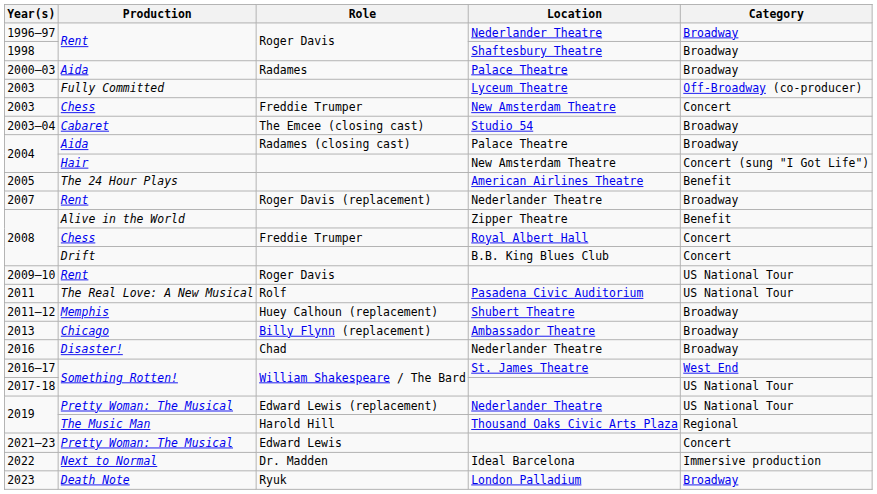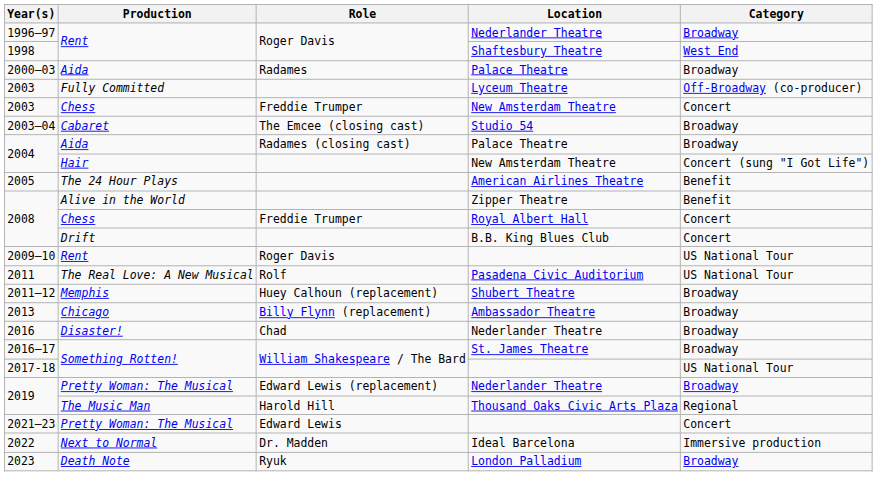1998 | Category: Broadway -> West End
- row: 2007 | Rent | Roger Davis (replacement) | Nederlander Theatre | Broadway
2016–17 | Category: West End -> Broadway
2019 / Pretty Woman: The Musical | Category: US National Tour -> Broadway
